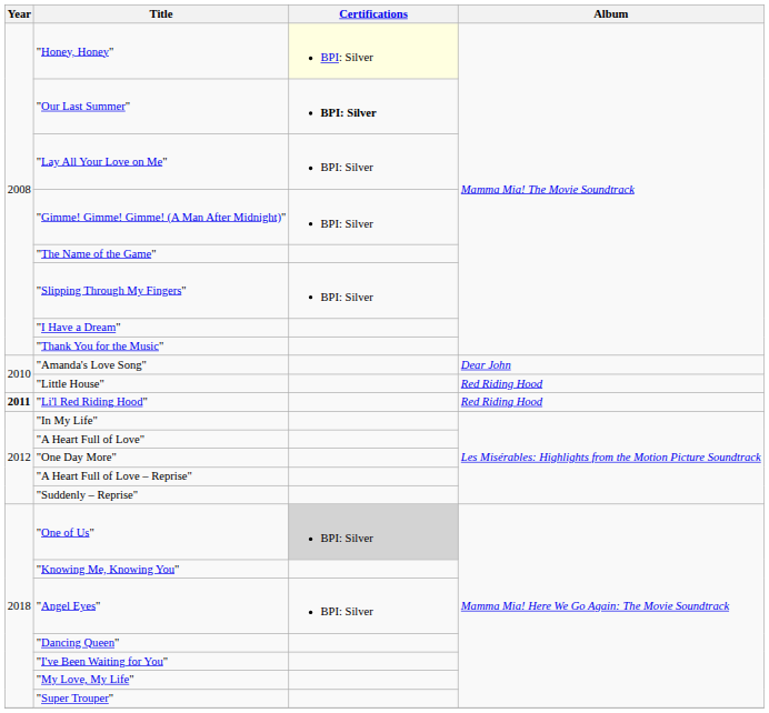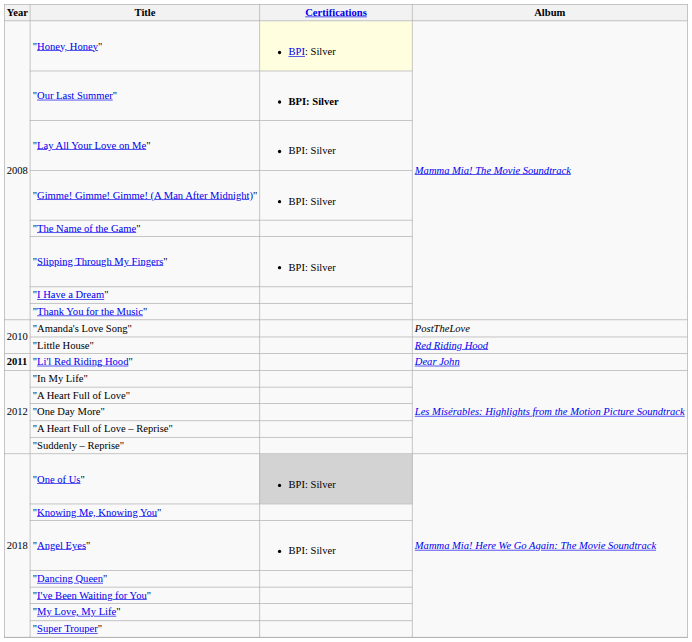"Amanda's Love Song" | Album: Dear John -> PostTheLove
"Li'l Red Riding Hood" | Album: Red Riding Hood -> Dear John
